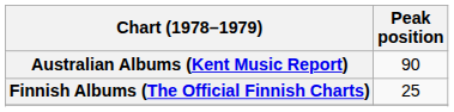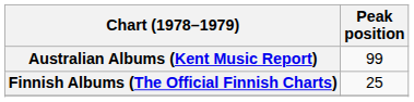Australian Albums (Kent Music Report) | Peak position: 90 -> 99
